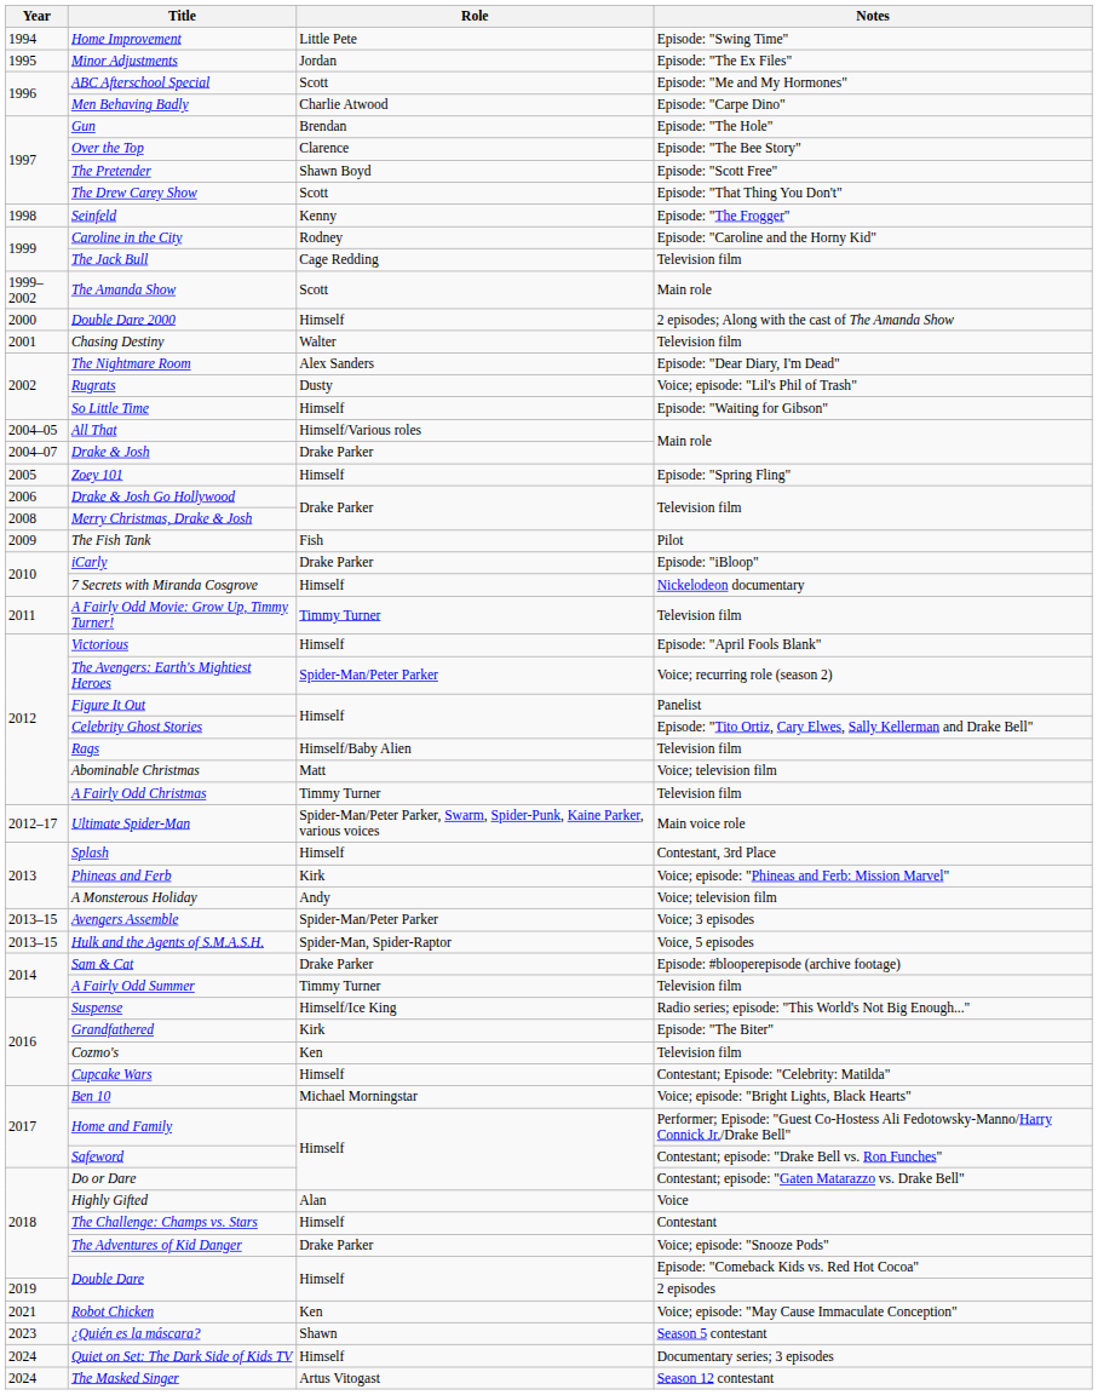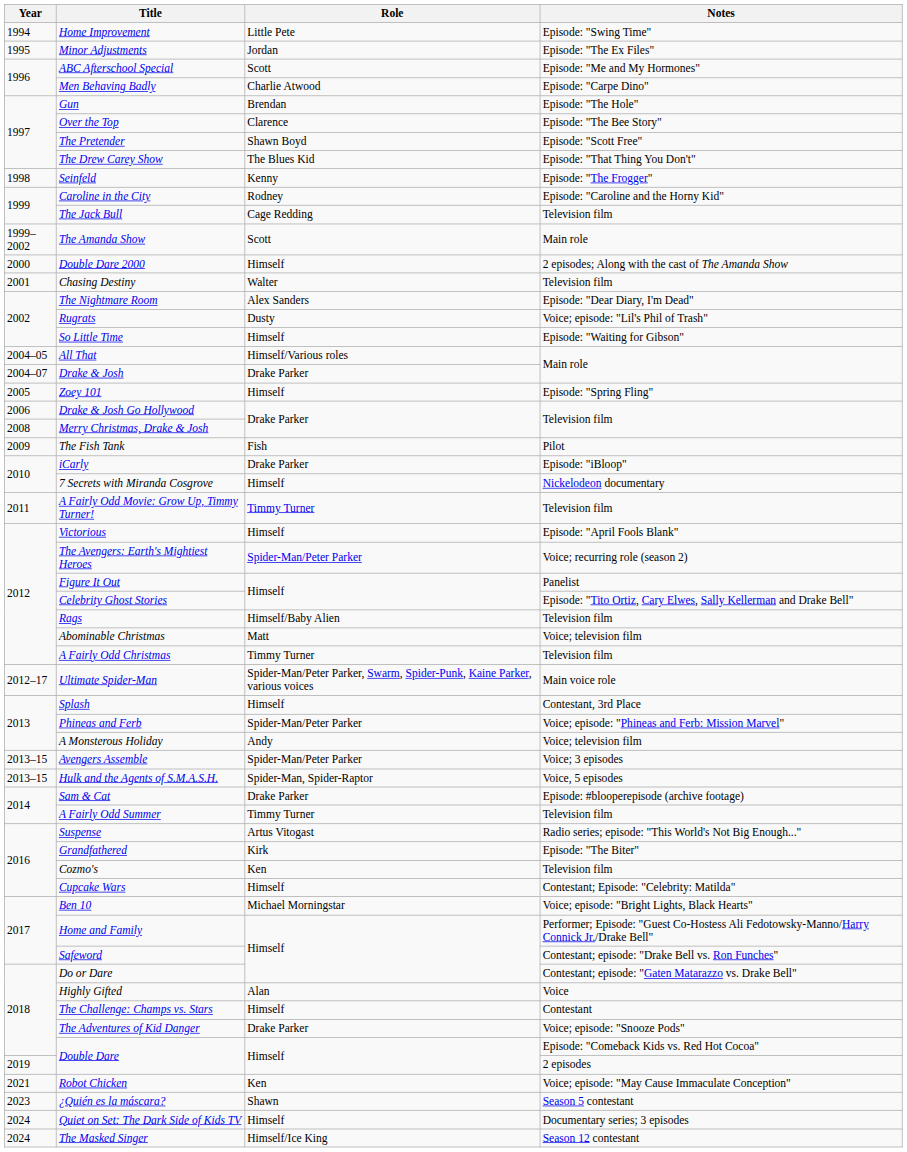The Drew Carey Show | Role: Scott -> The Blues Kid
Phineas and Ferb | Role: Kirk -> Spider-Man/Peter Parker
Suspense | Role: Himself/Ice King -> Artus Vitogast
The Masked Singer | Role: Artus Vitogast -> Himself/Ice King
